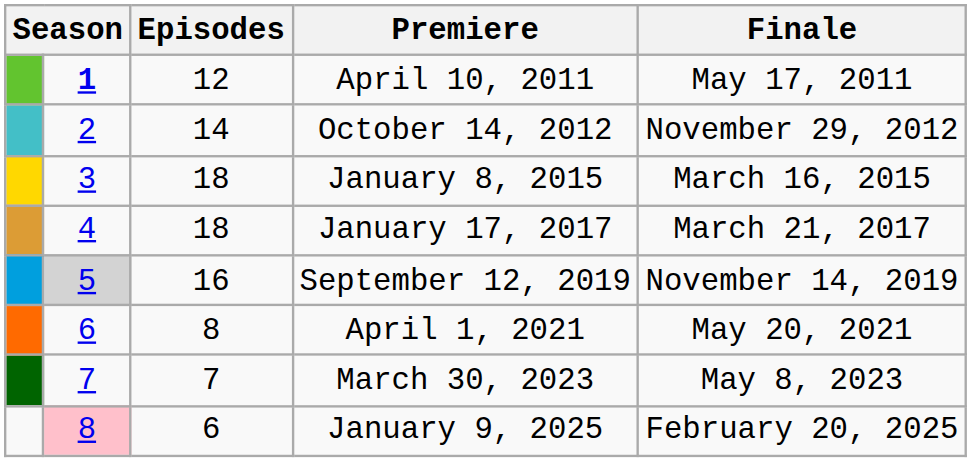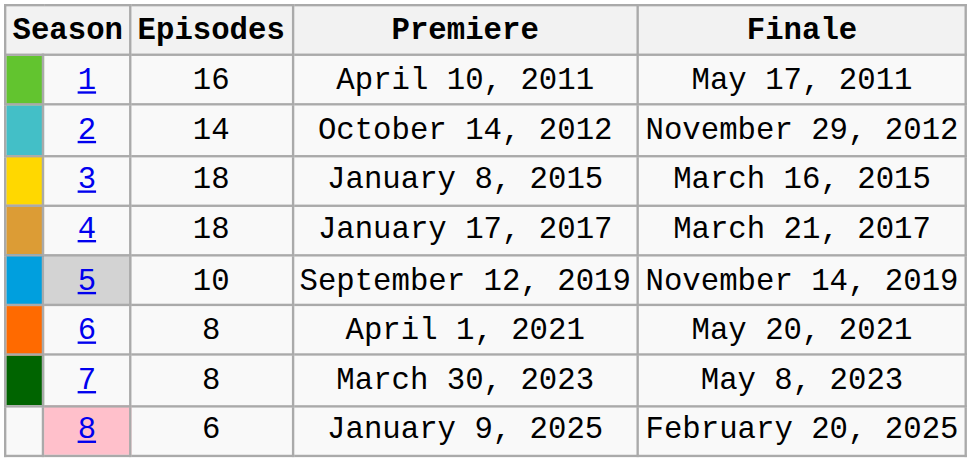April 10, 2011 | column 2: bold -> normal
April 10, 2011 | Episodes: 12 -> 16
September 12, 2019 | Episodes: 16 -> 10
March 30, 2023 | Episodes: 7 -> 8
